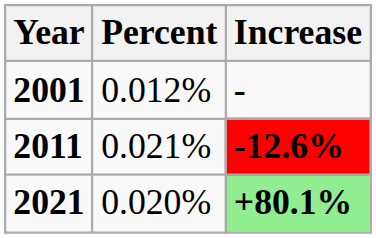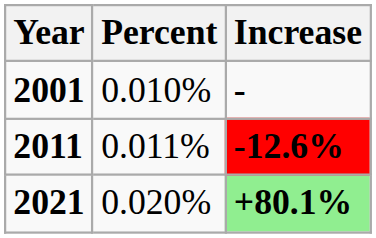2001 | Percent: 0.012% -> 0.010%
2011 | Percent: 0.021% -> 0.011%
